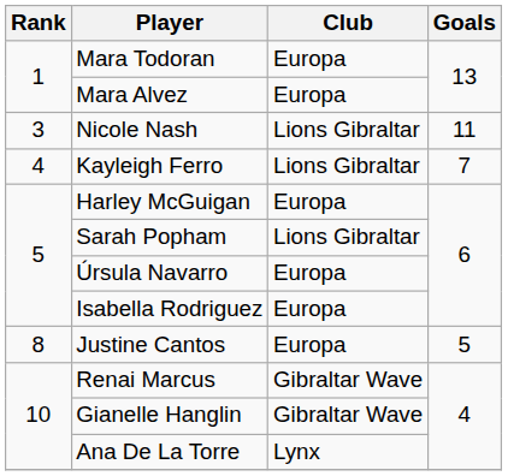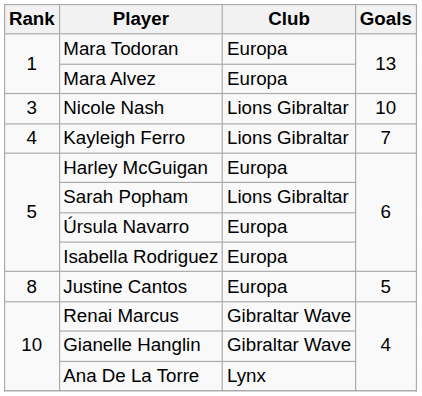Nicole Nash | Goals: 11 -> 10
